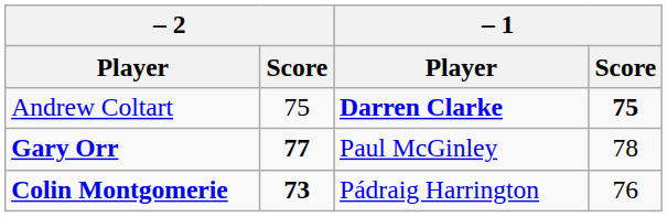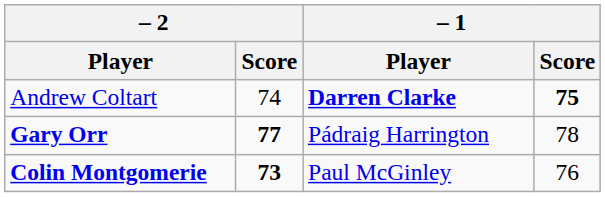Andrew Coltart | – 2 / Score: 75 -> 74
Gary Orr | – 1 / Player: Paul McGinley -> Pádraig Harrington
Colin Montgomerie | – 1 / Player: Pádraig Harrington -> Paul McGinley
